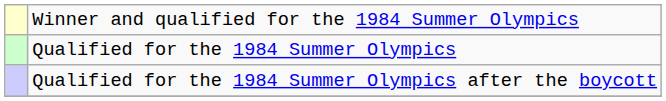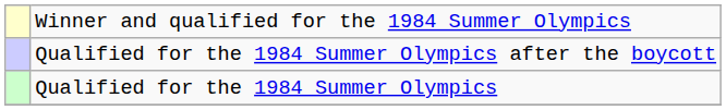rows swapped: Qualified for the 1984 Summer Olympics <-> Qualified for the 1984 Summer Olympics after the boycott
